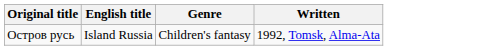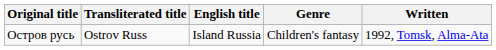+ column: Transliterated title | Ostrov Russ
